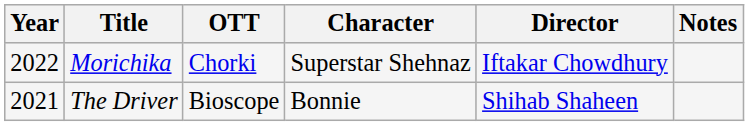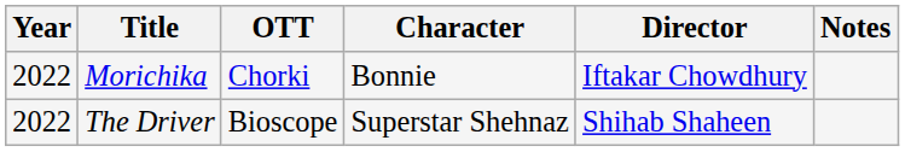Morichika | Character: Superstar Shehnaz -> Bonnie
The Driver | Year: 2021 -> 2022
The Driver | Character: Bonnie -> Superstar Shehnaz
